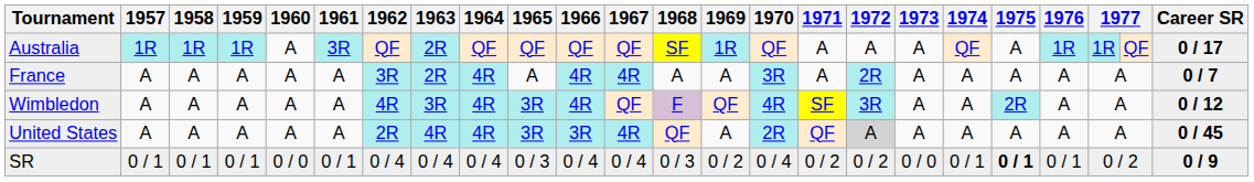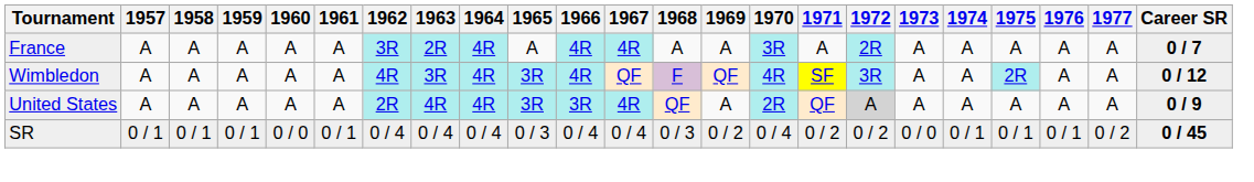- row: Australia | 1R | 1R | 1R | A | 3R | QF | 2R | QF | QF | QF | QF | SF | 1R | QF | A | A | A | QF | A | 1R | 1R | QF | 0 / 17
United States | Career SR: 0 / 45 -> 0 / 9
SR | 1975: bold -> normal
SR | Career SR: 0 / 9 -> 0 / 45
